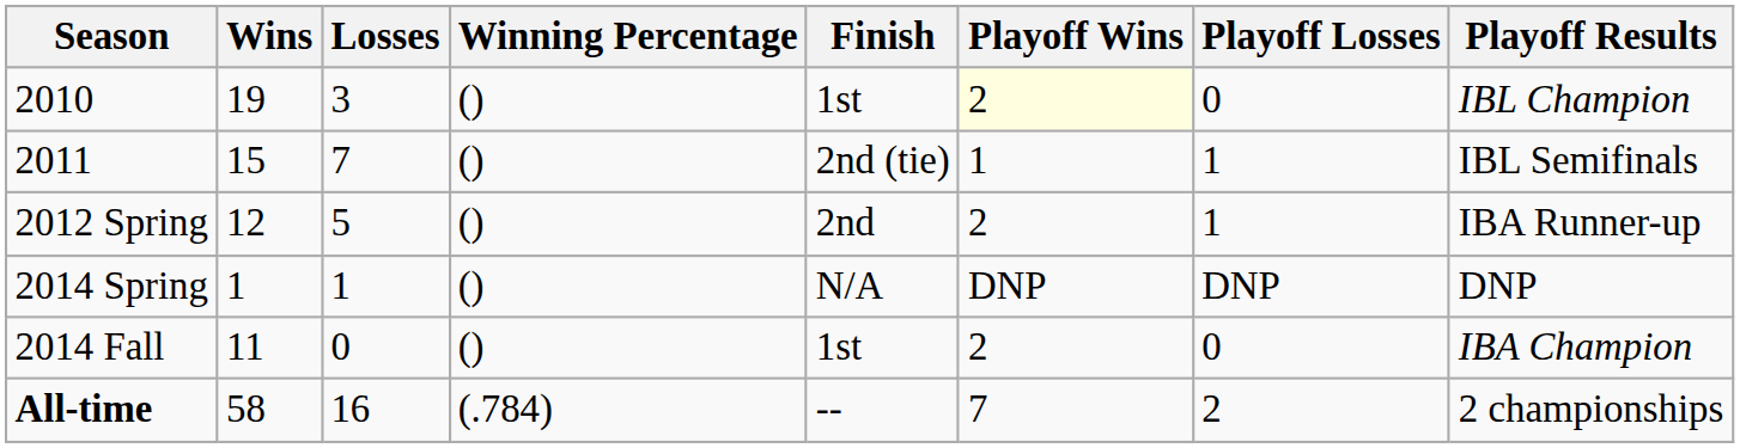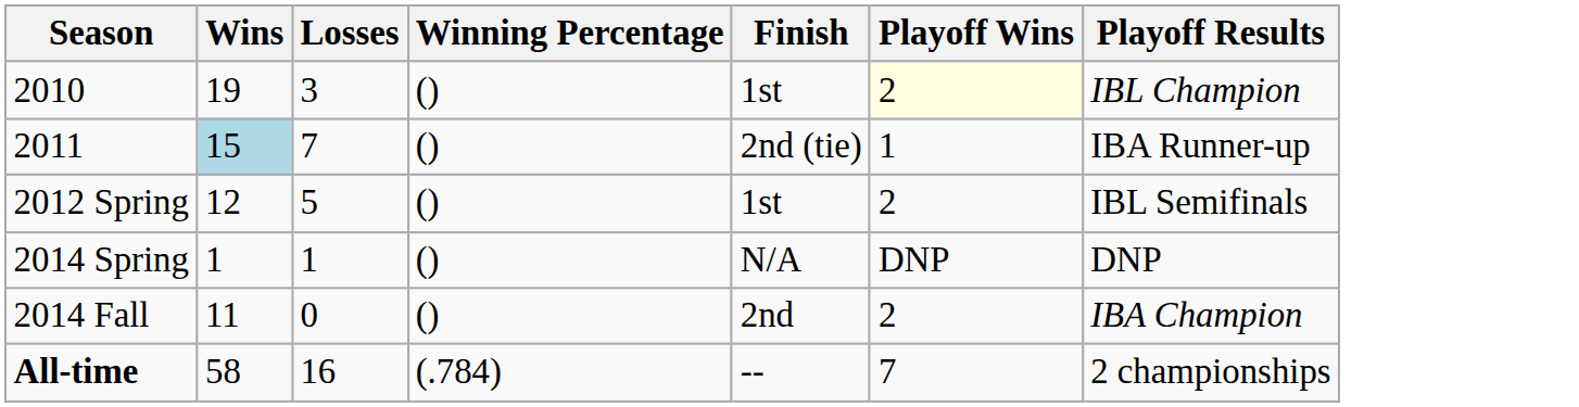- column: Playoff Losses | 0 | 1 | 1 | DNP | 0 | 2
2011 | Wins: no background -> lightblue background
2011 | Playoff Results: IBL Semifinals -> IBA Runner-up
2012 Spring | Finish: 2nd -> 1st
2012 Spring | Playoff Results: IBA Runner-up -> IBL Semifinals
2014 Fall | Finish: 1st -> 2nd
